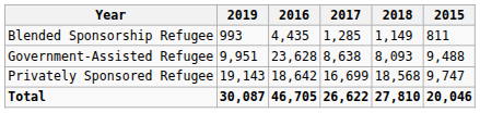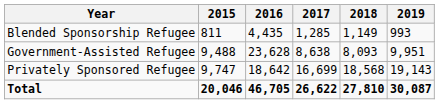columns swapped: 2015 <-> 2019
